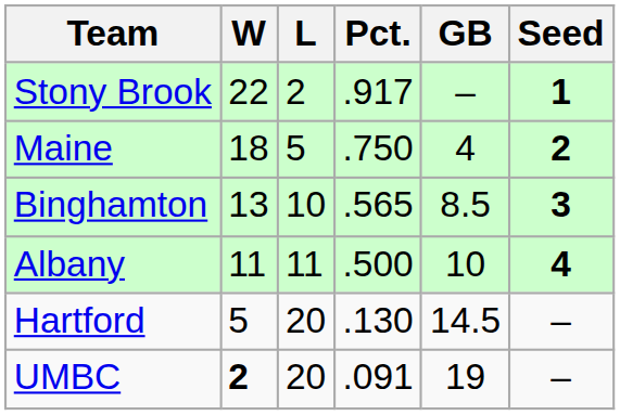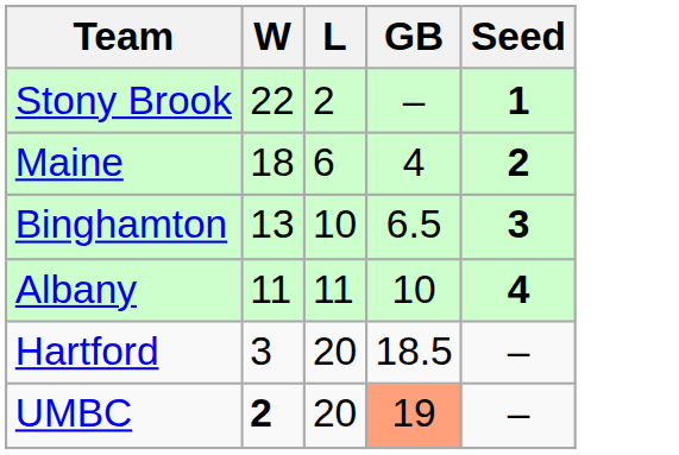- column: Pct. | .917 | .750 | .565 | .500 | .130 | .091
Maine | L: 5 -> 6
Binghamton | GB: 8.5 -> 6.5
Hartford | W: 5 -> 3
Hartford | GB: 14.5 -> 18.5
UMBC | GB: no background -> lightsalmon background
